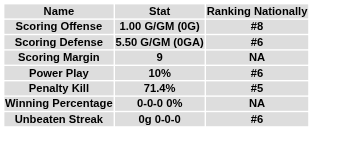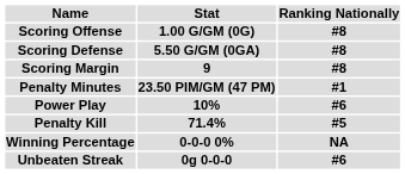Scoring Defense | Ranking Nationally: #6 -> #8
Scoring Margin | Ranking Nationally: NA -> #8
+ row: Penalty Minutes | 23.50 PIM/GM (47 PM) | #1
